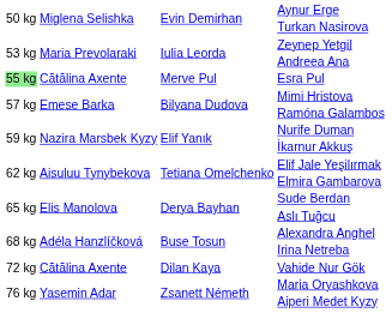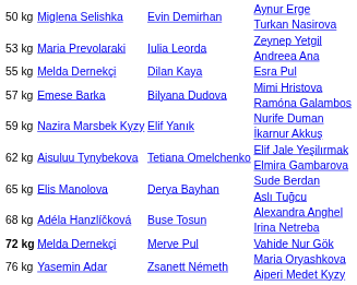Esra Pul | column 1: lightgreen background -> no background
Esra Pul | column 2: Cătălina Axente -> Melda Dernekçi
Esra Pul | column 3: Merve Pul -> Dilan Kaya
Vahide Nur Gök | column 1: normal -> bold
Vahide Nur Gök | column 2: Cătălina Axente -> Melda Dernekçi
Vahide Nur Gök | column 3: Dilan Kaya -> Merve Pul
